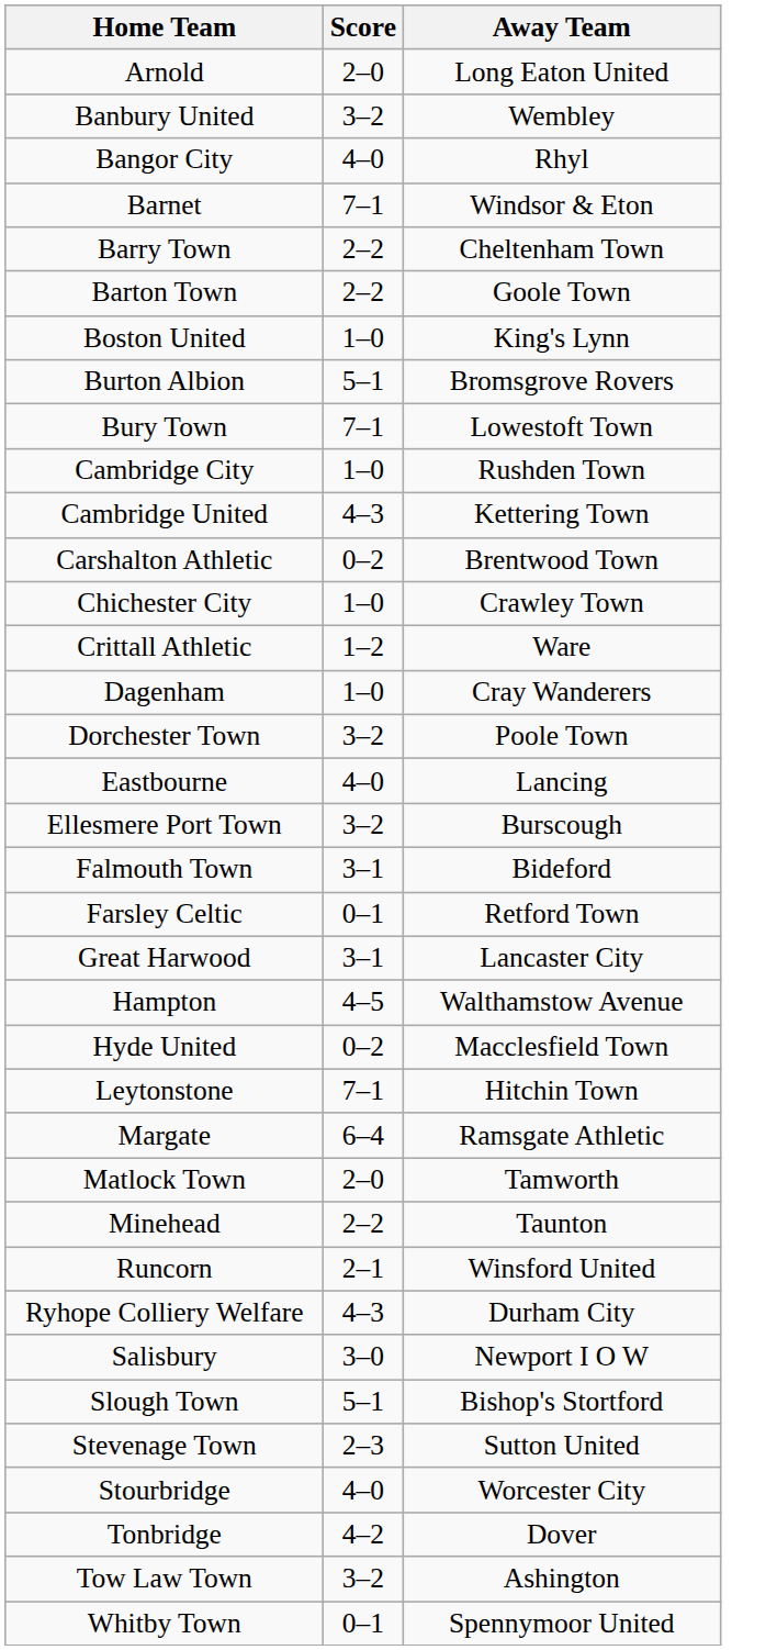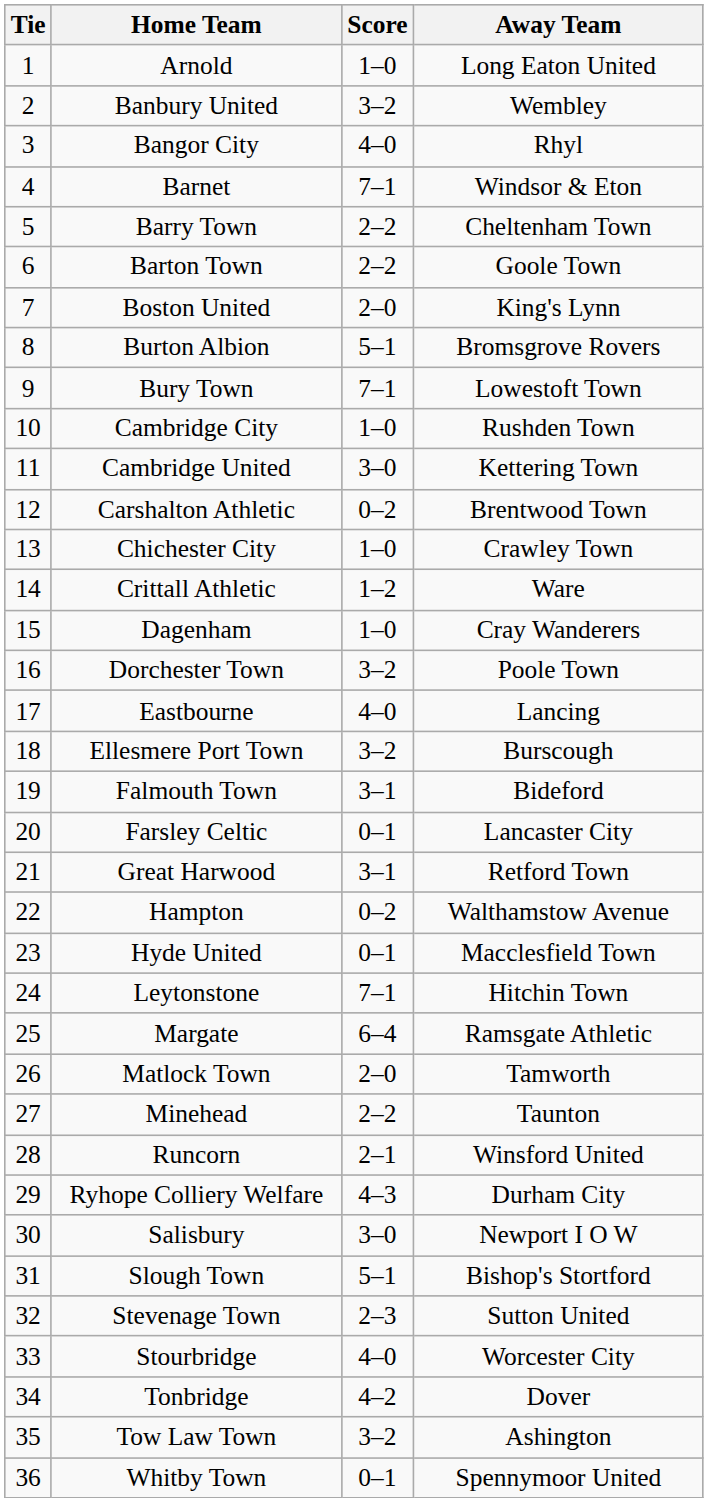+ column: Tie | 1 | 2 | 3 | 4 | 5 | 6 | 7 | 8 | 9 | 10 | 11 | 12 | 13 | 14 | 15 | 16 | 17 | 18 | 19 | 20 | 21 | 22 | 23 | 24 | 25 | 26 | 27 | 28 | 29 | 30 | 31 | 32 | 33 | 34 | 35 | 36
Arnold | Score: 2–0 -> 1–0
Boston United | Score: 1–0 -> 2–0
Cambridge United | Score: 4–3 -> 3–0
Farsley Celtic | Away Team: Retford Town -> Lancaster City
Great Harwood | Away Team: Lancaster City -> Retford Town
Hampton | Score: 4–5 -> 0–2
Hyde United | Score: 0–2 -> 0–1
